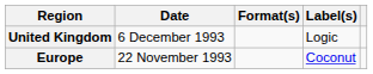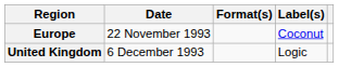rows swapped: Europe <-> United Kingdom
